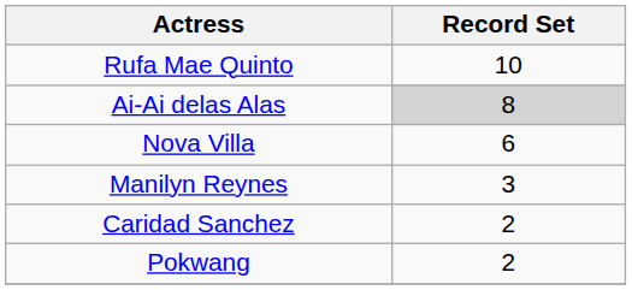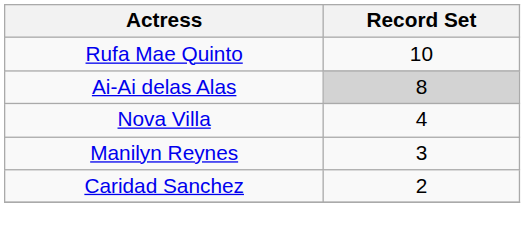Nova Villa | Record Set: 6 -> 4
- row: Pokwang | 2
